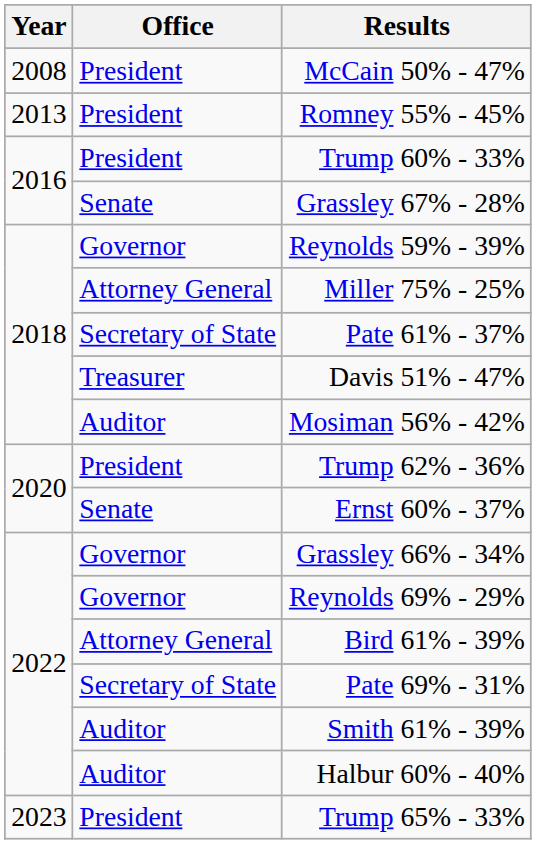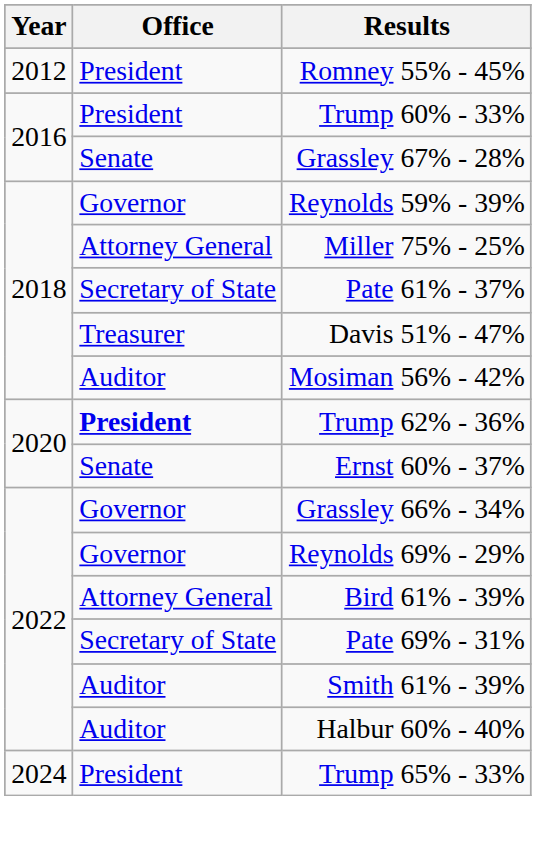- row: 2008 | President | McCain 50% - 47%
Romney 55% - 45% | Year: 2013 -> 2012
Trump 62% - 36% | Office: normal -> bold
Trump 65% - 33% | Year: 2023 -> 2024
